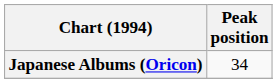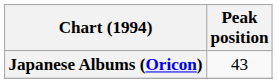Japanese Albums (Oricon) | Peak position: 34 -> 43
